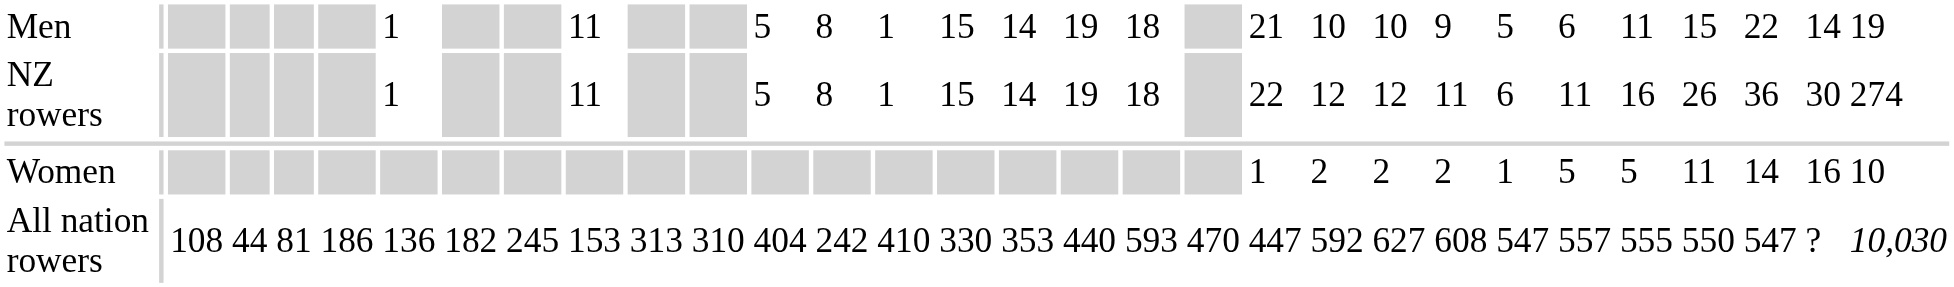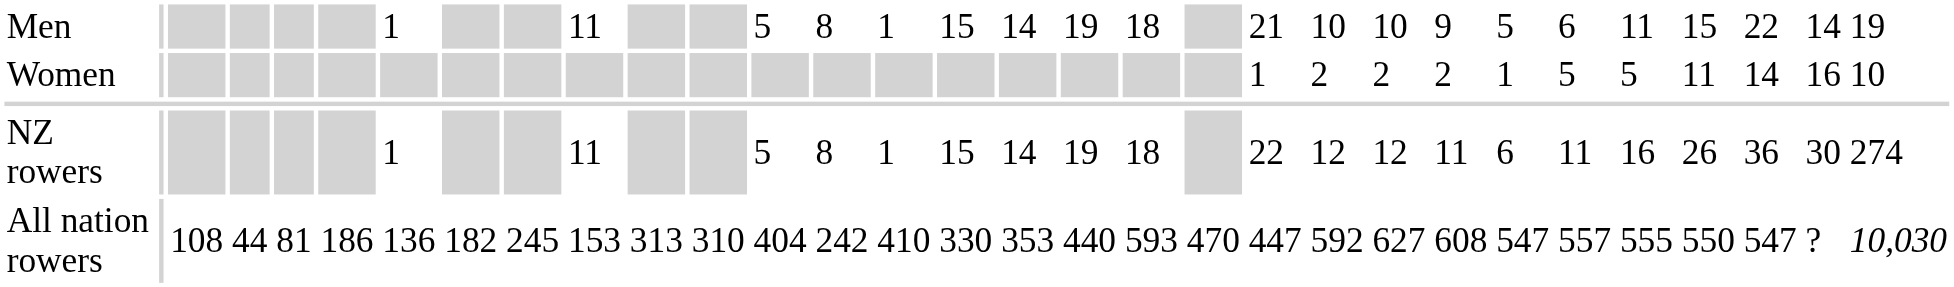rows swapped: Women <-> NZ rowers
